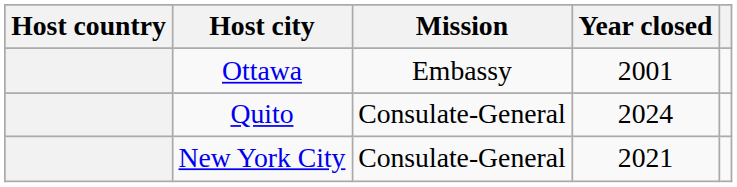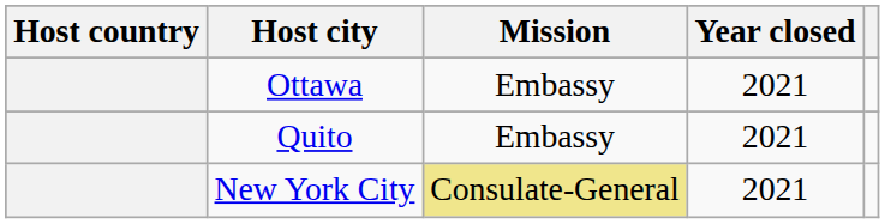Ottawa | Year closed: 2001 -> 2021
Quito | Mission: Consulate-General -> Embassy
Quito | Year closed: 2024 -> 2021
New York City | Mission: no background -> khaki background
